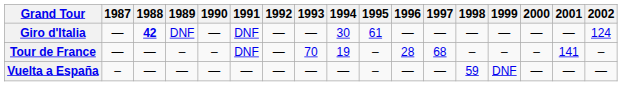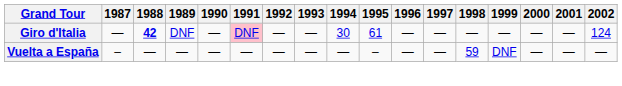Giro d'Italia | 1991: no background -> pink background
- row: Tour de France | — | — | – | – | DNF | — | 70 | 19 | – | 28 | 68 | – | – | – | 141 | –
